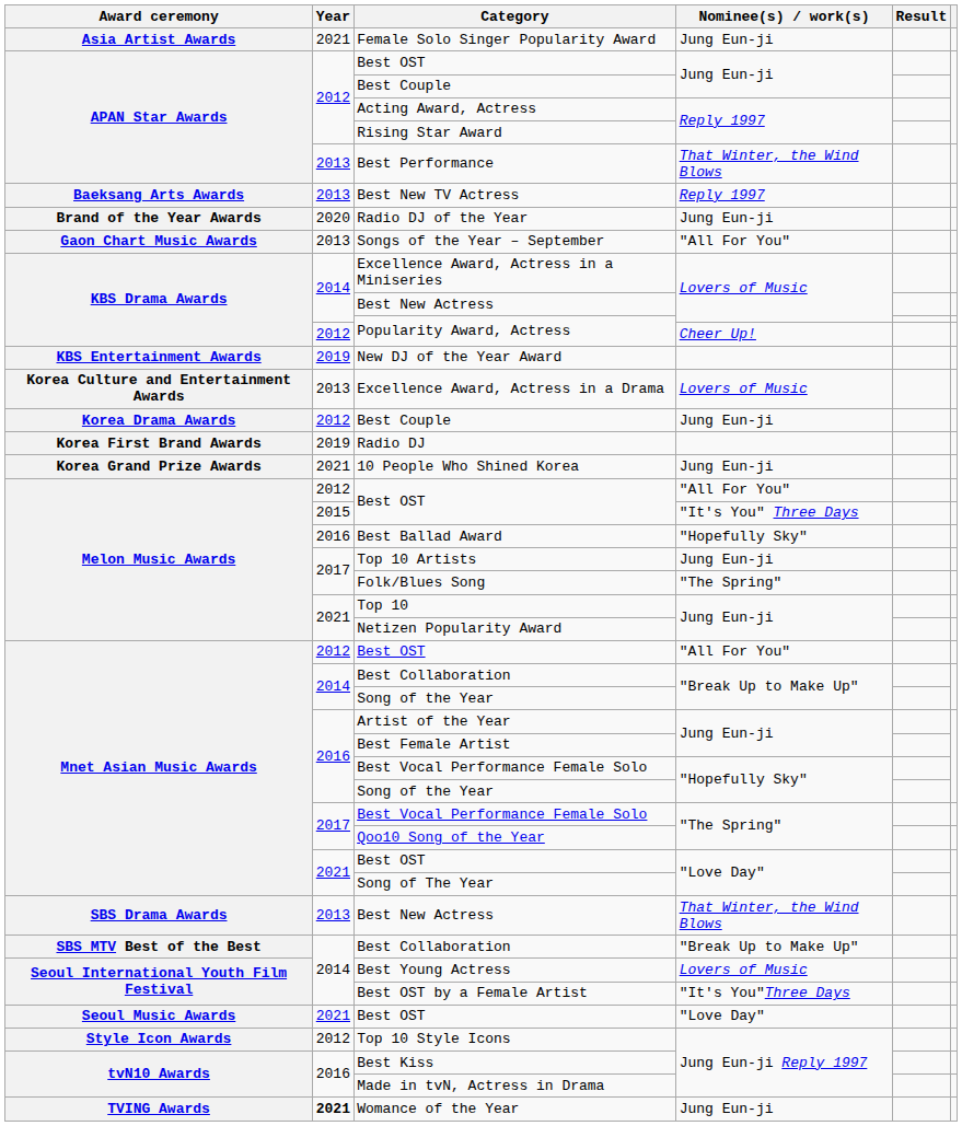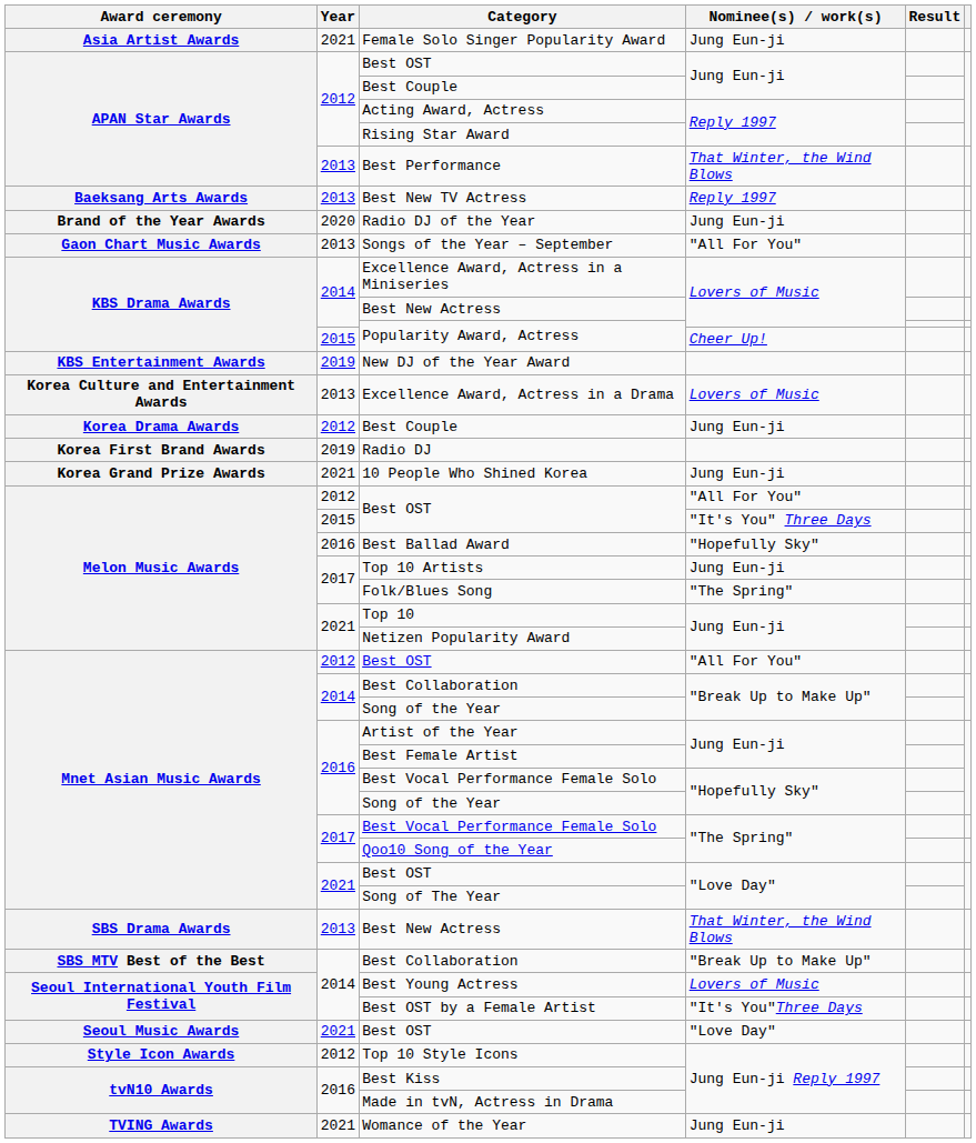Popularity Award, Actress / Cheer Up! | Year: 2012 -> 2015
Womance of the Year | Year: bold -> normal
